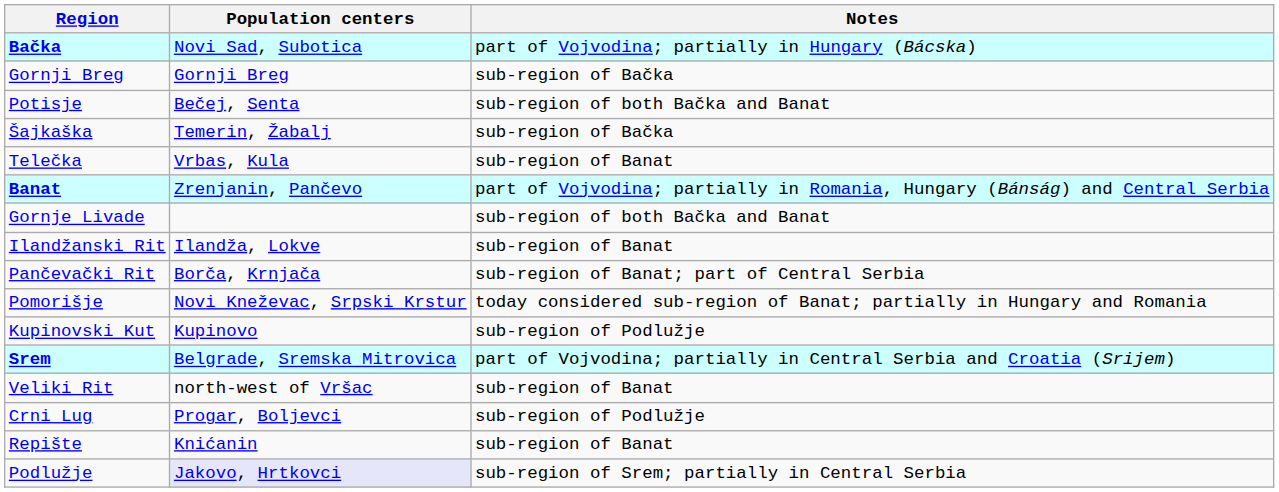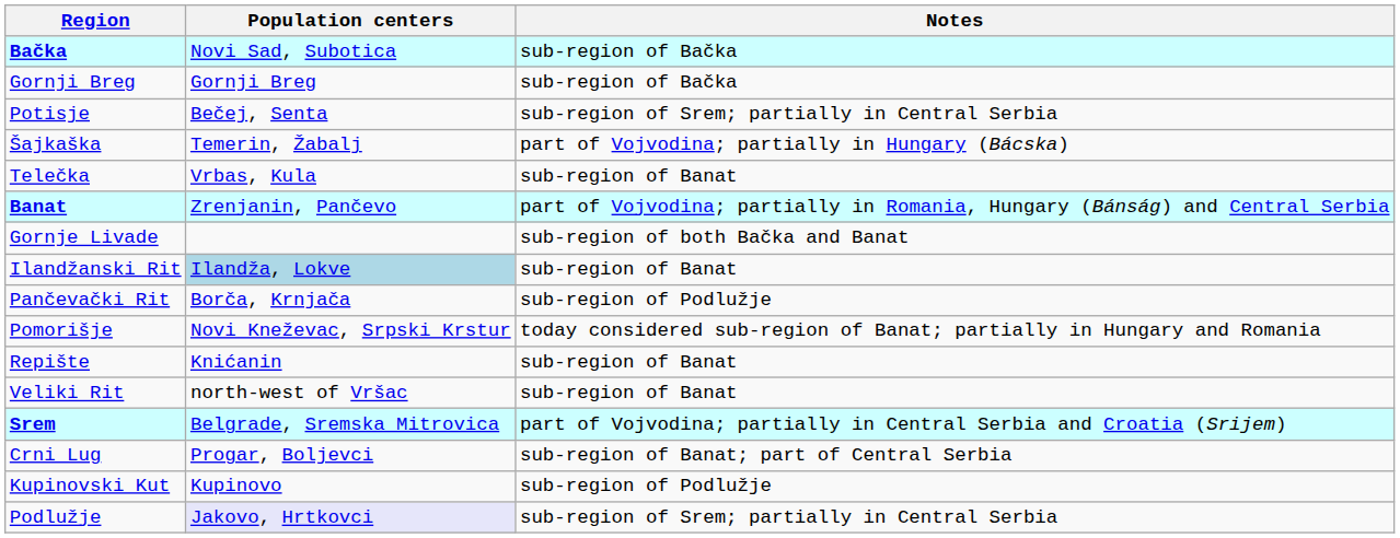Bačka | Notes: part of Vojvodina; partially in Hungary (Bácska) -> sub-region of Bačka
Potisje | Notes: sub-region of both Bačka and Banat -> sub-region of Srem; partially in Central Serbia
Šajkaška | Notes: sub-region of Bačka -> part of Vojvodina; partially in Hungary (Bácska)
Ilandžanski Rit | Population centers: no background -> lightblue background
Pančevački Rit | Notes: sub-region of Banat; part of Central Serbia -> sub-region of Podlužje
rows swapped: Repište <-> Kupinovski Kut
rows swapped: Veliki Rit <-> Srem
Crni Lug | Notes: sub-region of Podlužje -> sub-region of Banat; part of Central Serbia
